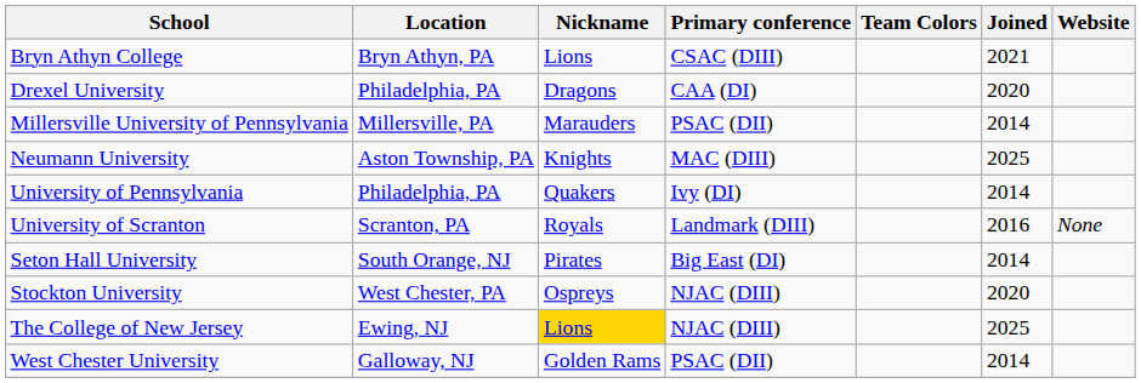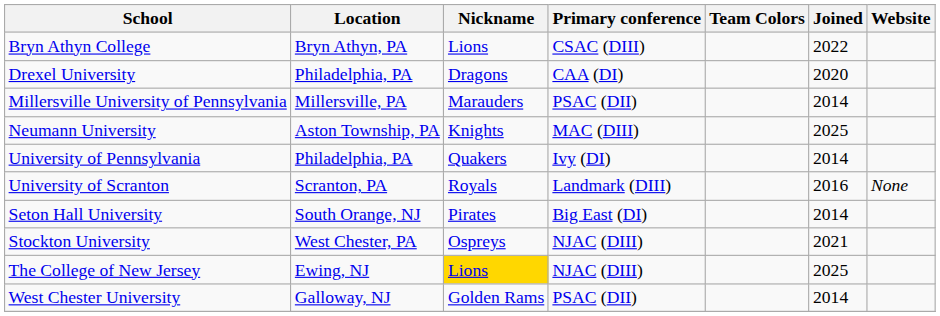Bryn Athyn College | Joined: 2021 -> 2022
Stockton University | Joined: 2020 -> 2021
